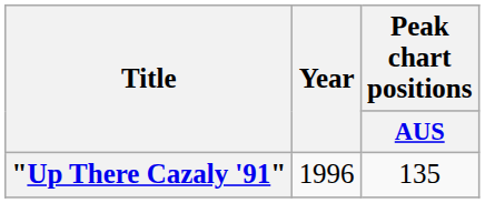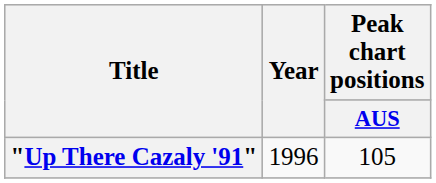"Up There Cazaly '91" | Peak chart positions / AUS: 135 -> 105
